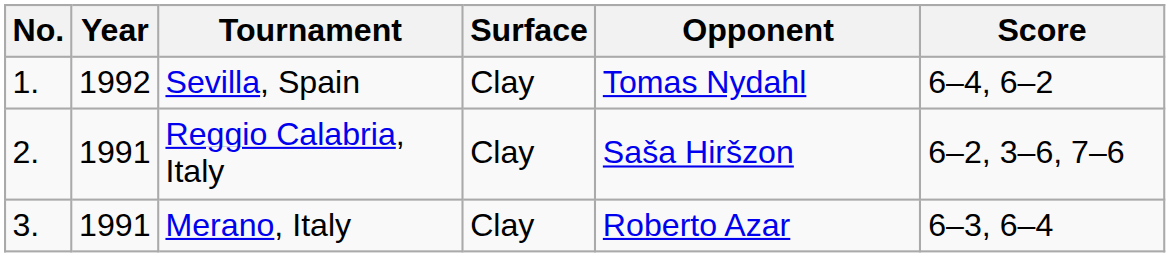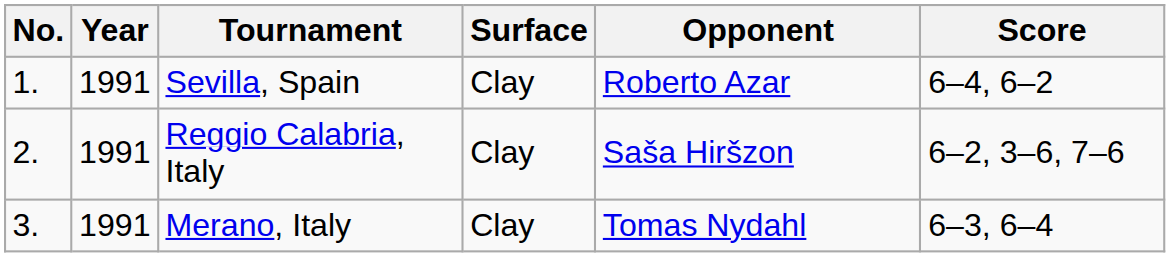Sevilla, Spain | Year: 1992 -> 1991
Sevilla, Spain | Opponent: Tomas Nydahl -> Roberto Azar
Merano, Italy | Opponent: Roberto Azar -> Tomas Nydahl
